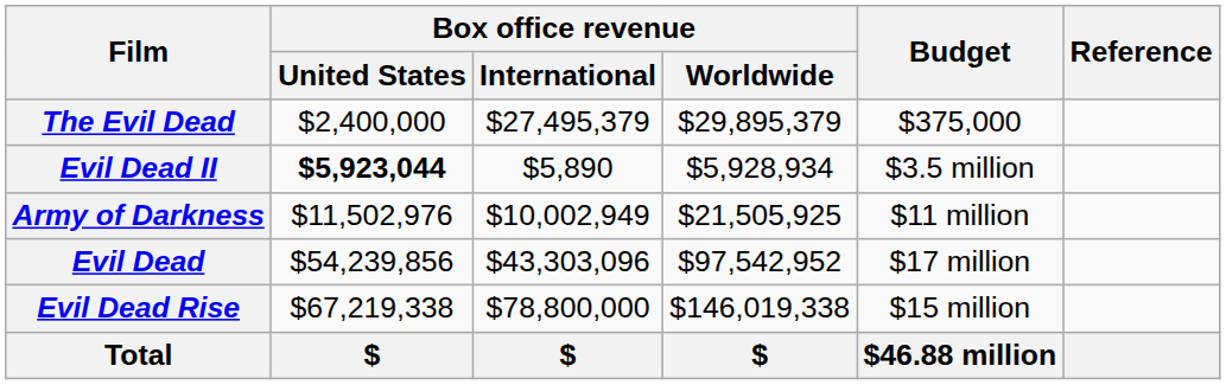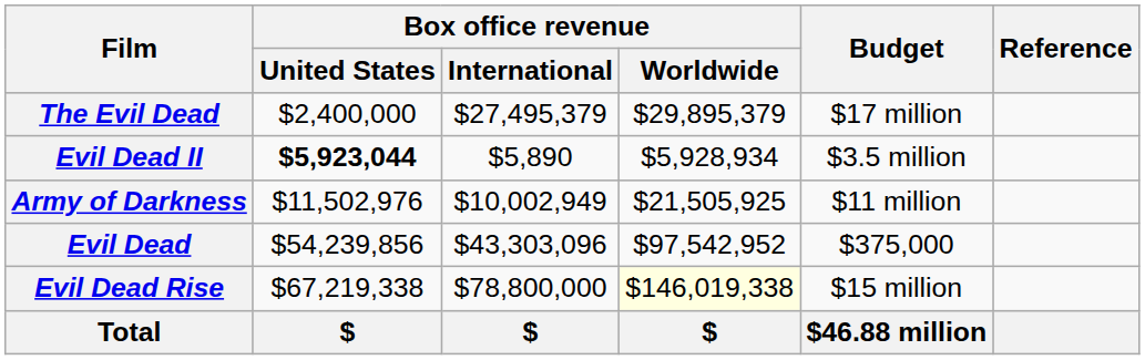The Evil Dead | Budget: $375,000 -> $17 million
Evil Dead | Budget: $17 million -> $375,000
Evil Dead Rise | Box office revenue / Worldwide: no background -> lightyellow background
